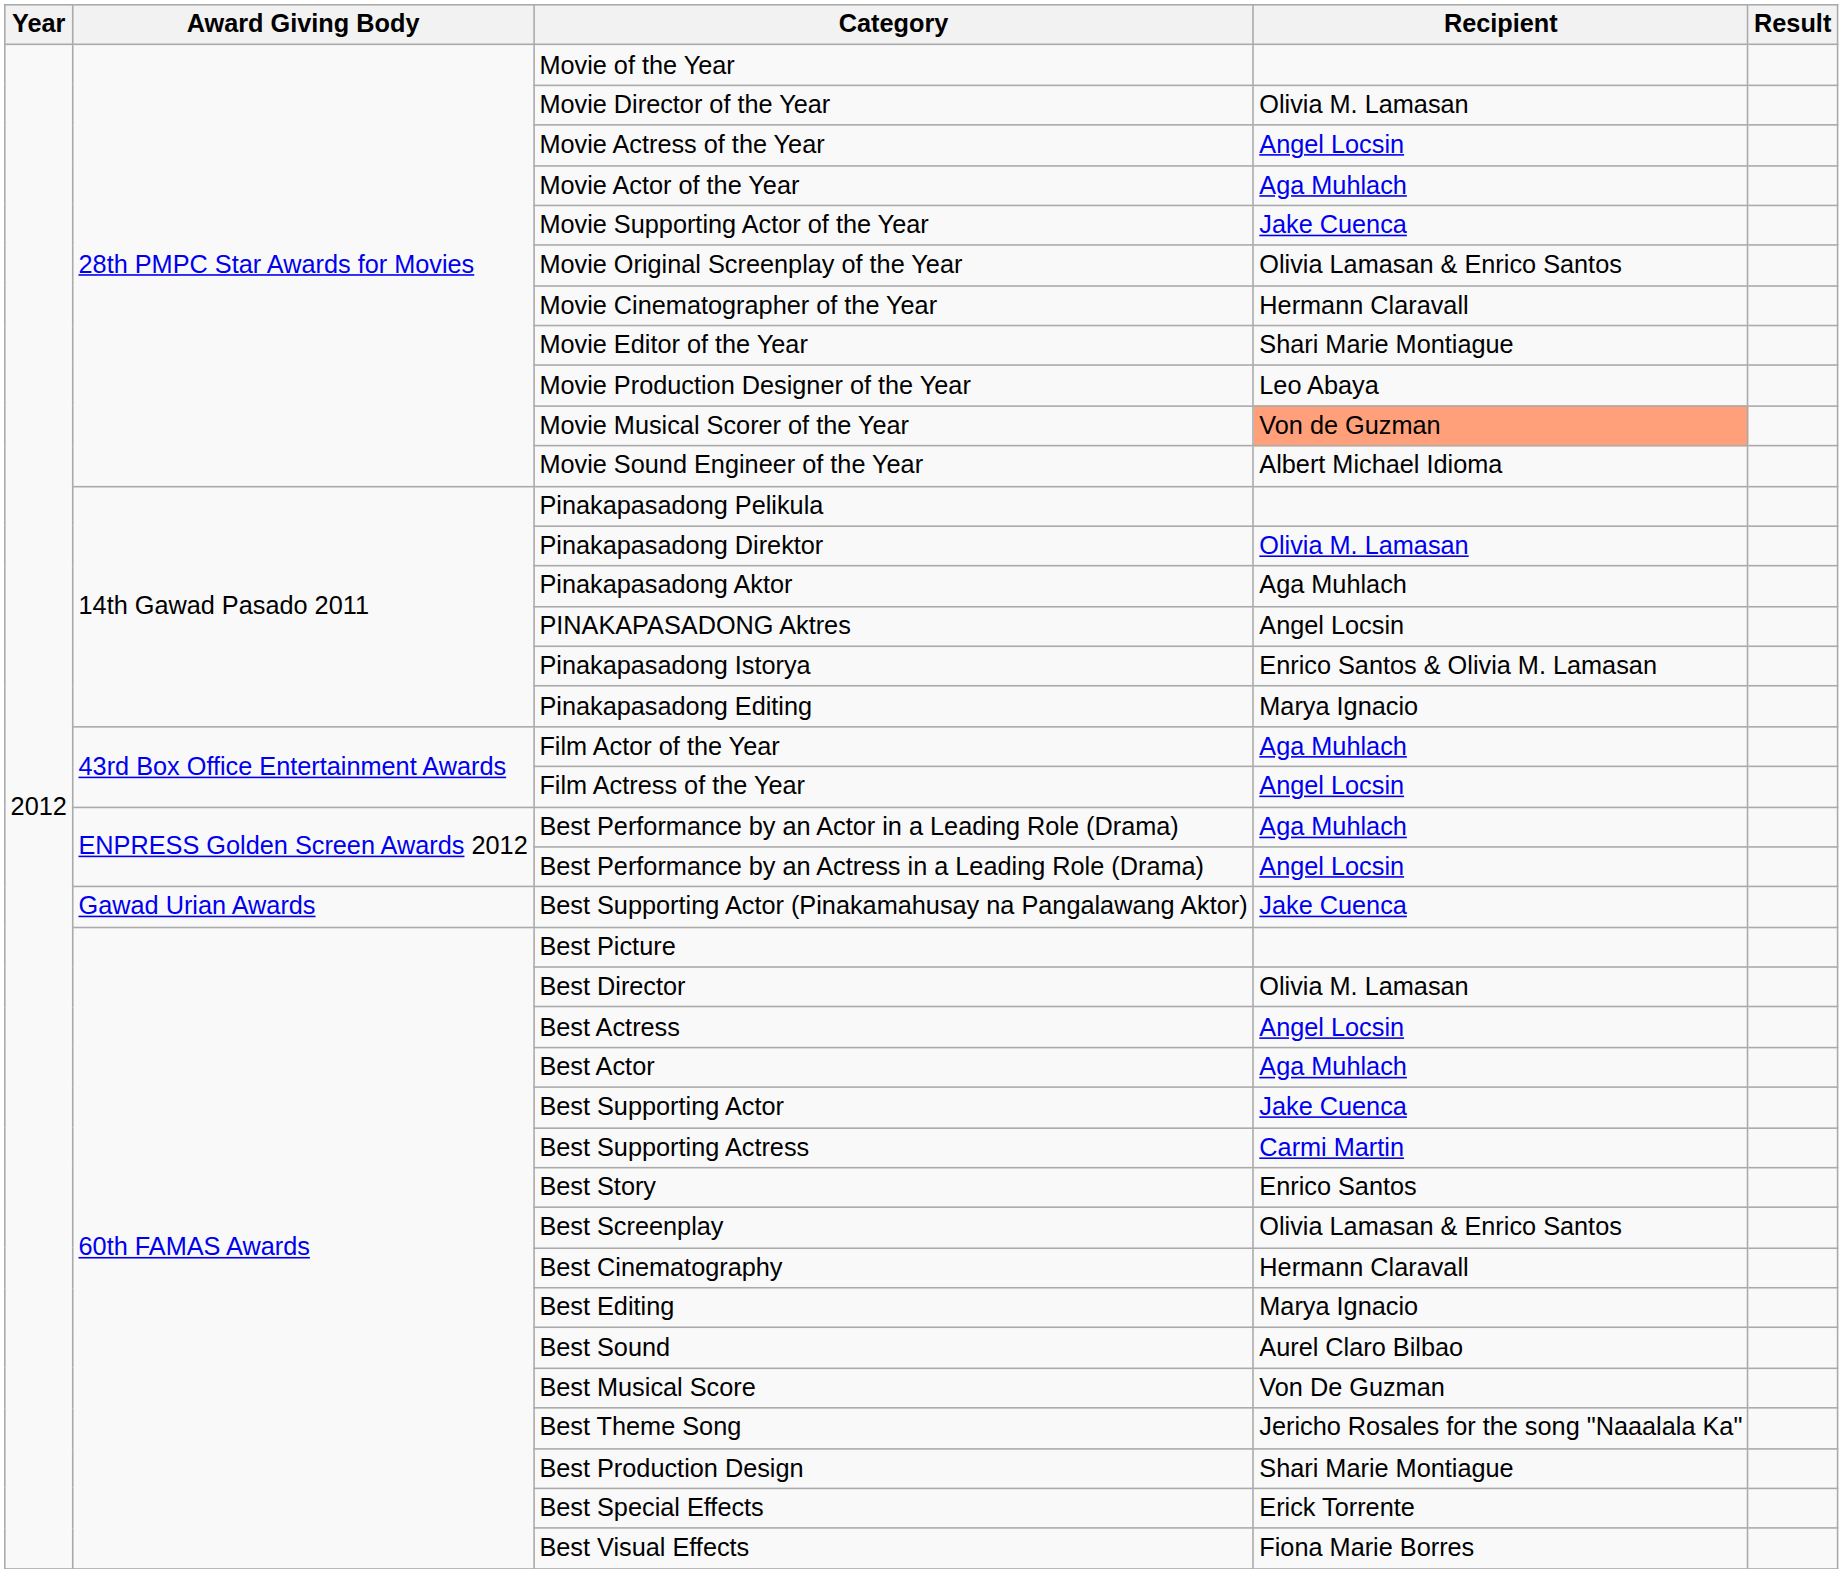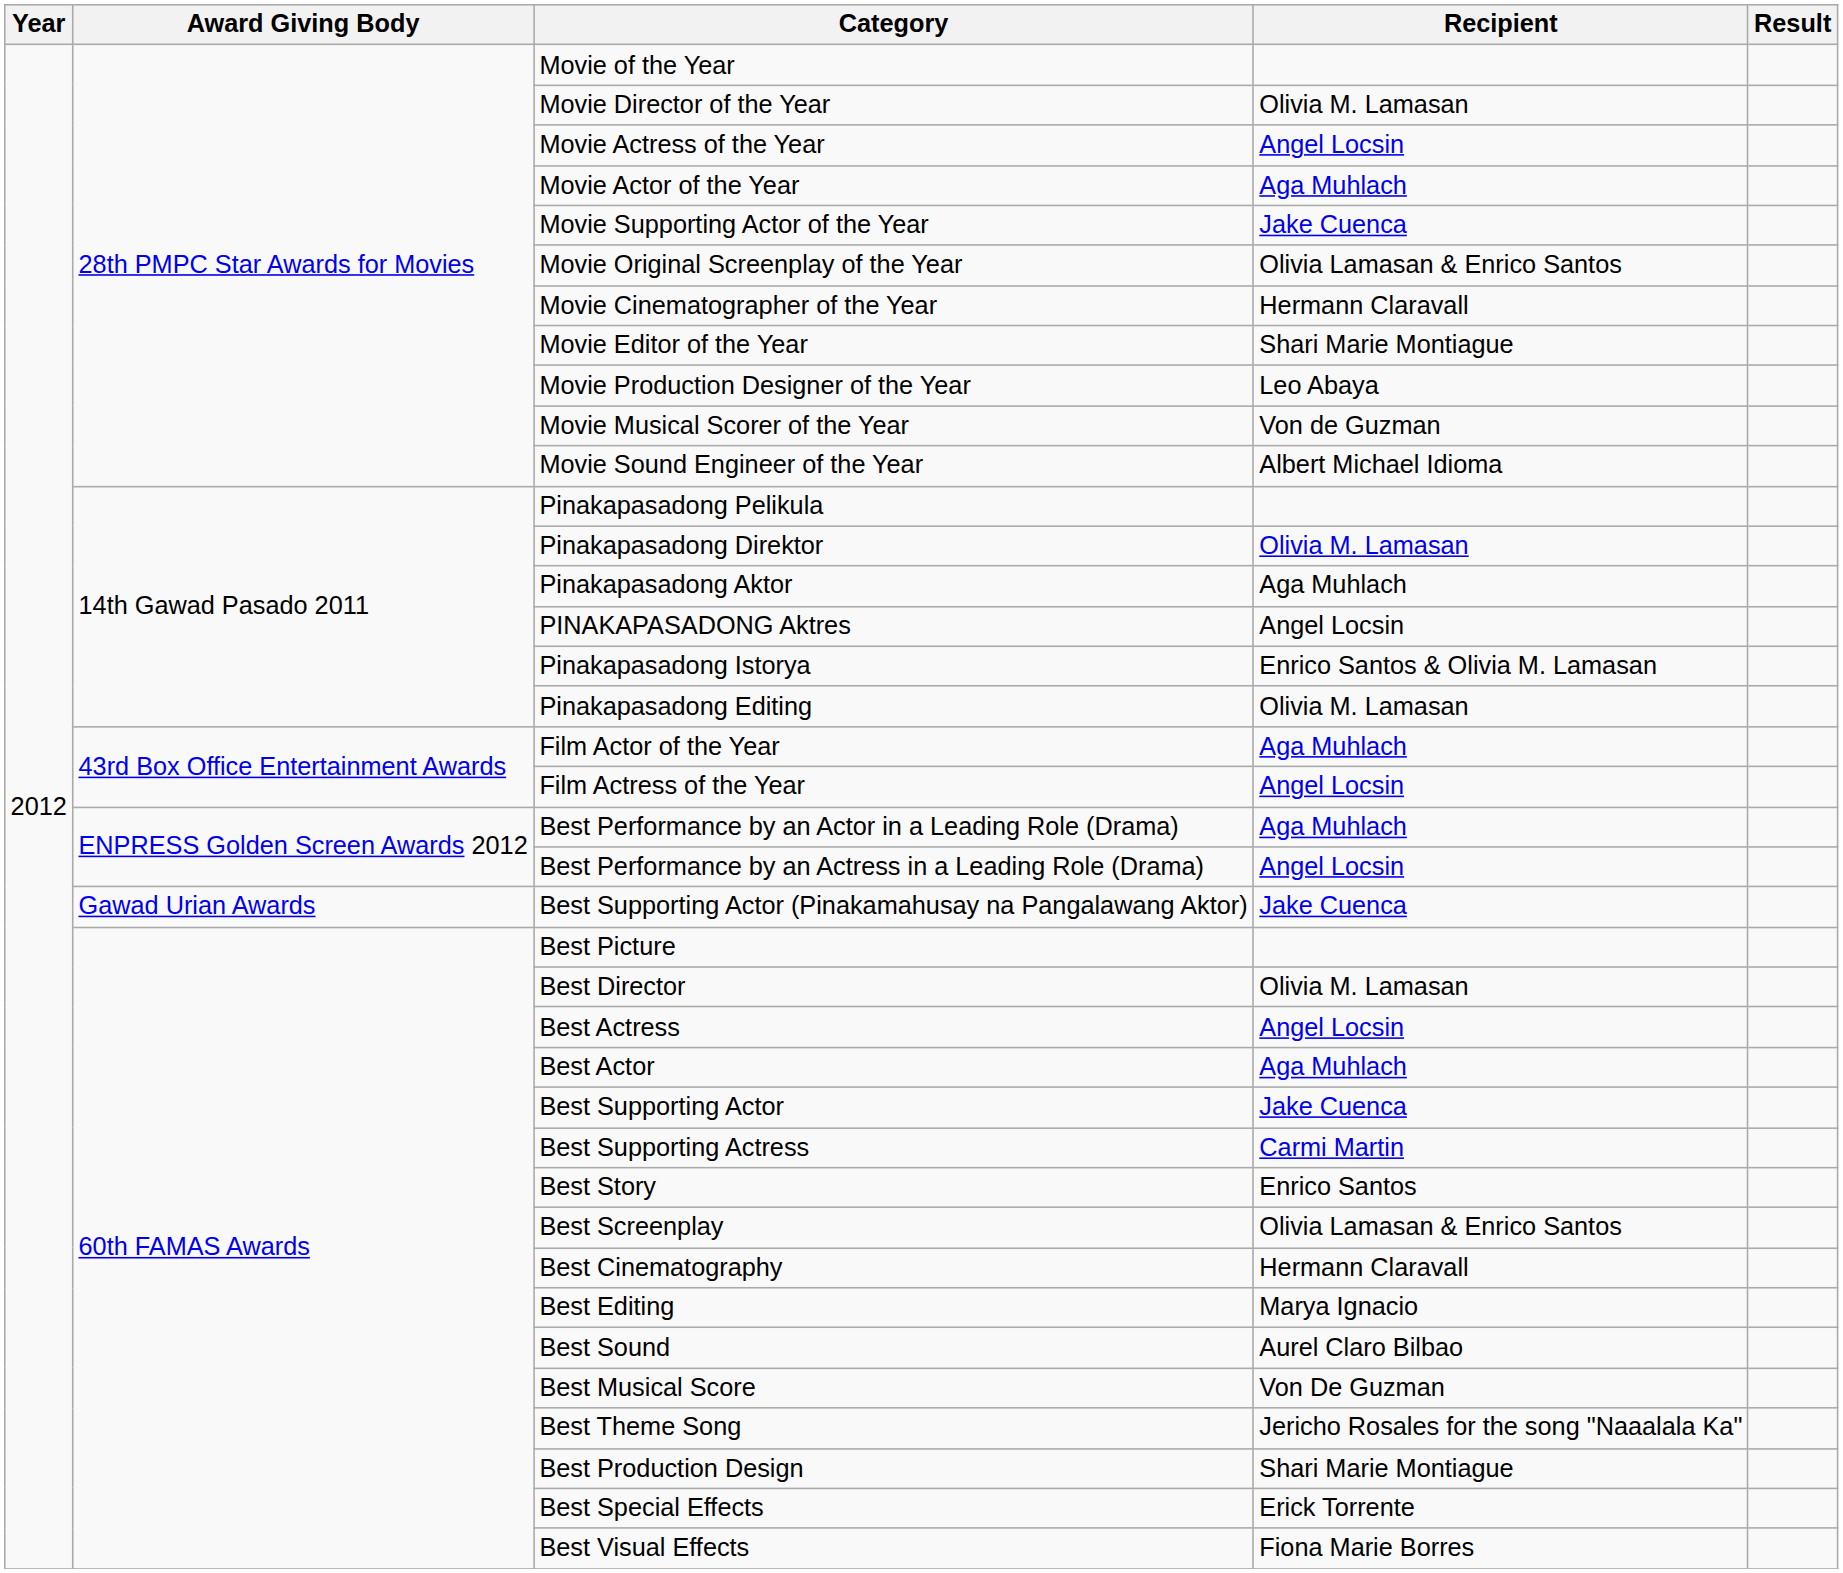Movie Musical Scorer of the Year | Recipient: lightsalmon background -> no background
Pinakapasadong Editing | Recipient: Marya Ignacio -> Olivia M. Lamasan
